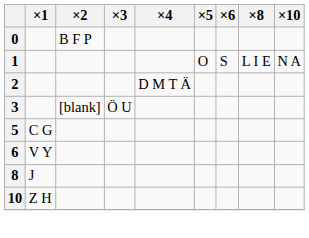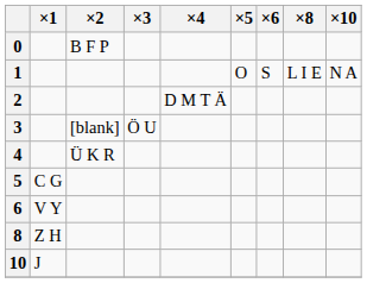+ row: 4 | Ü K R
8 | ×1: J -> Z H
10 | ×1: Z H -> J
